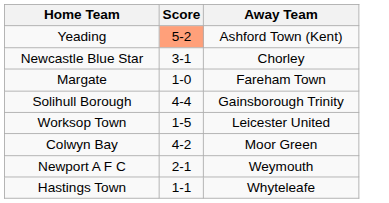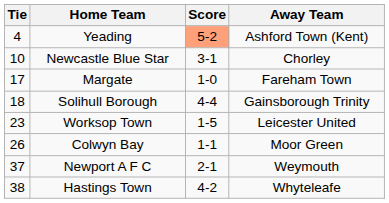+ column: Tie | 4 | 10 | 17 | 18 | 23 | 26 | 37 | 38
Colwyn Bay | Score: 4-2 -> 1-1
Hastings Town | Score: 1-1 -> 4-2
